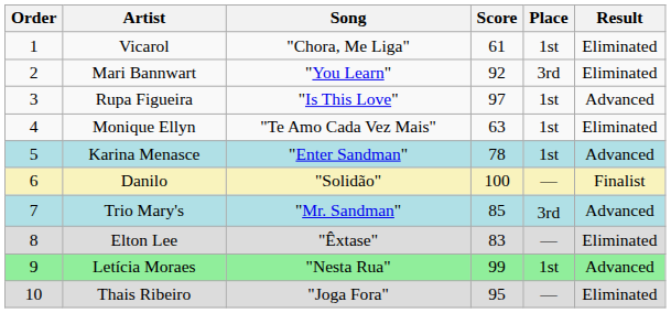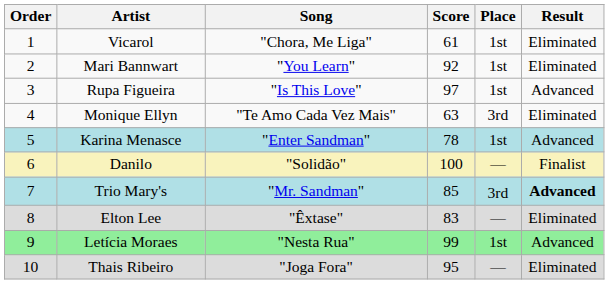Mari Bannwart | Place: 3rd -> 1st
Monique Ellyn | Place: 1st -> 3rd
Trio Mary's | Result: normal -> bold
